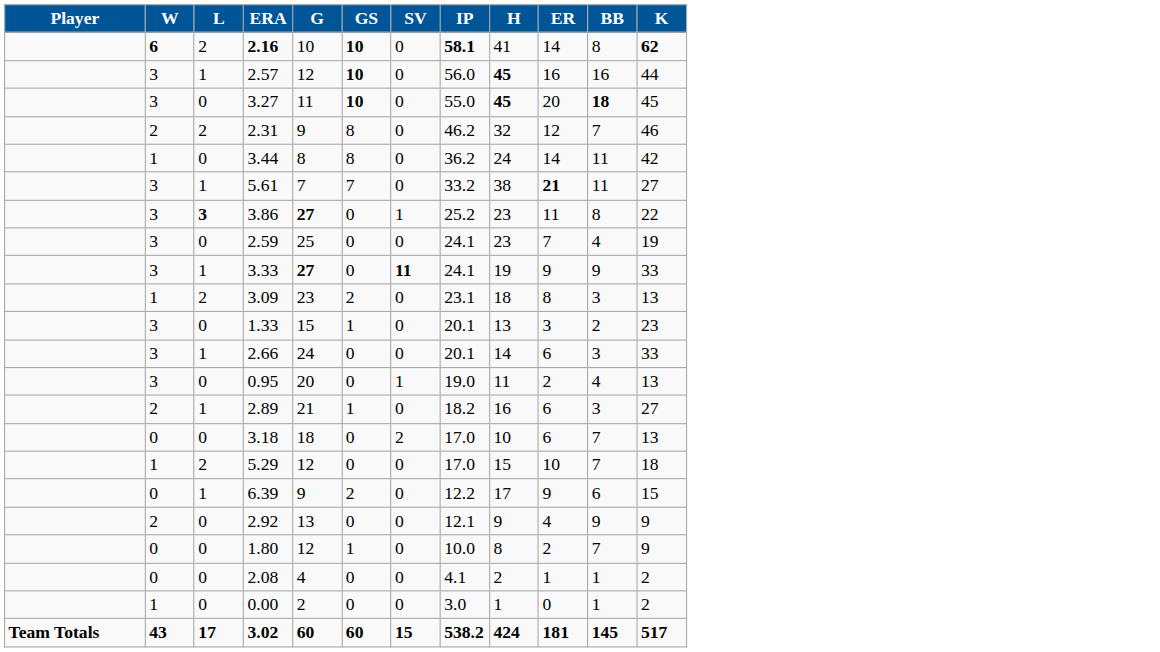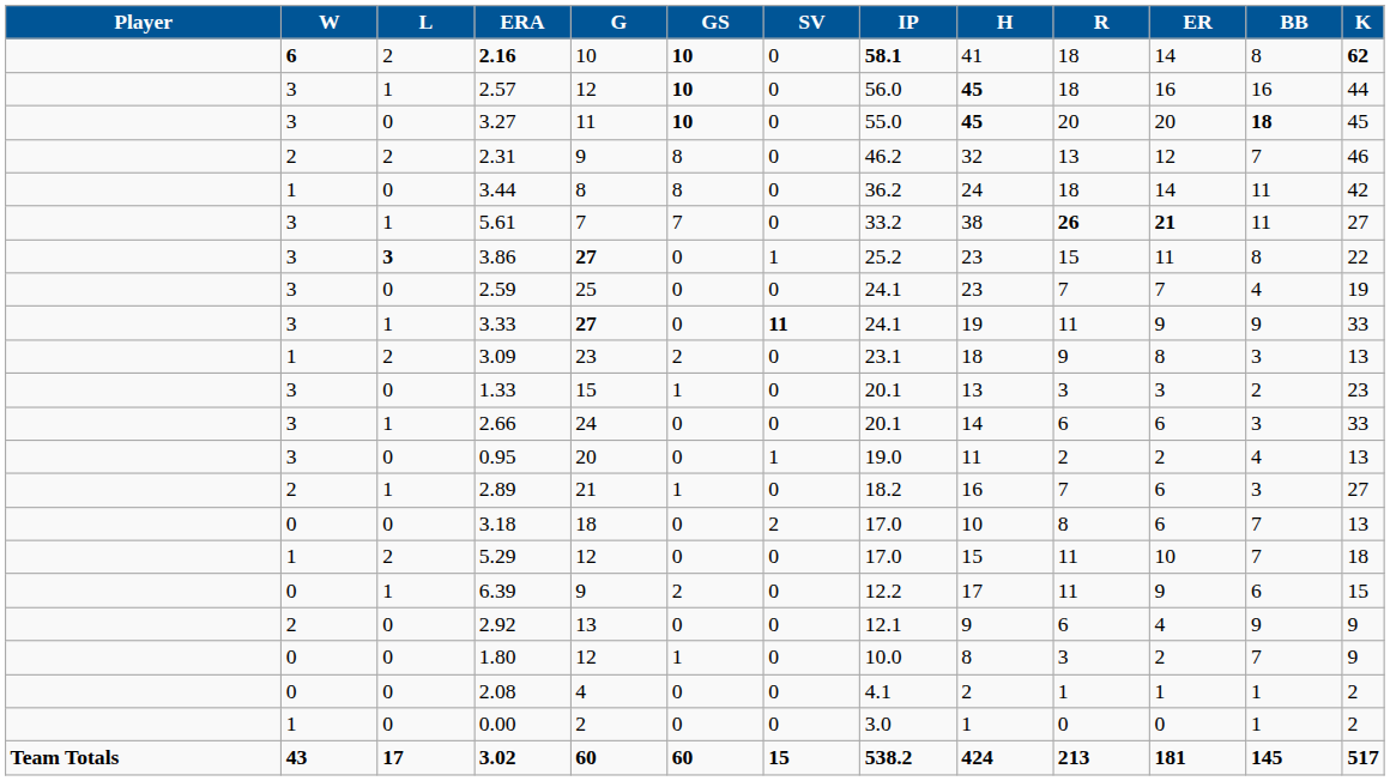+ column: R | 18 | 18 | 20 | 13 | 18 | 26 | 15 | 7 | 11 | 9 | 3 | 6 | 2 | 7 | 8 | 11 | 11 | 6 | 3 | 1 | 0 | 213
